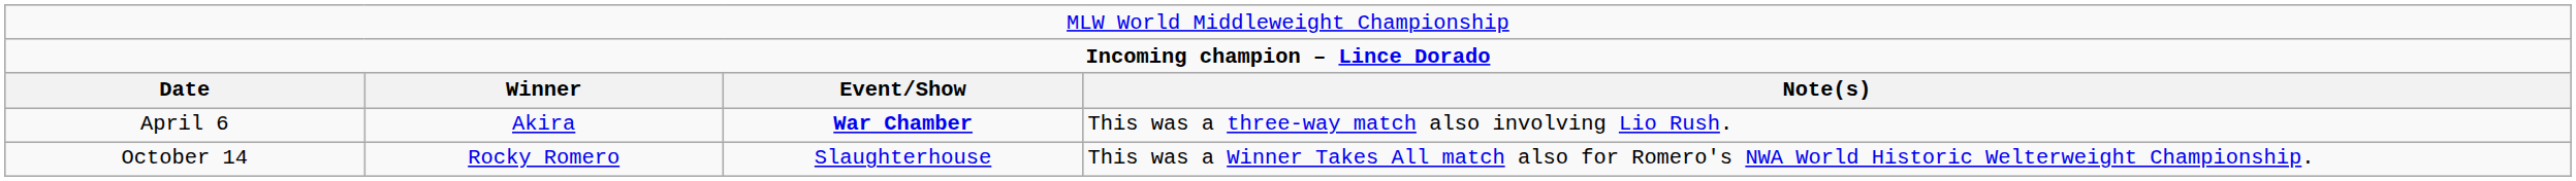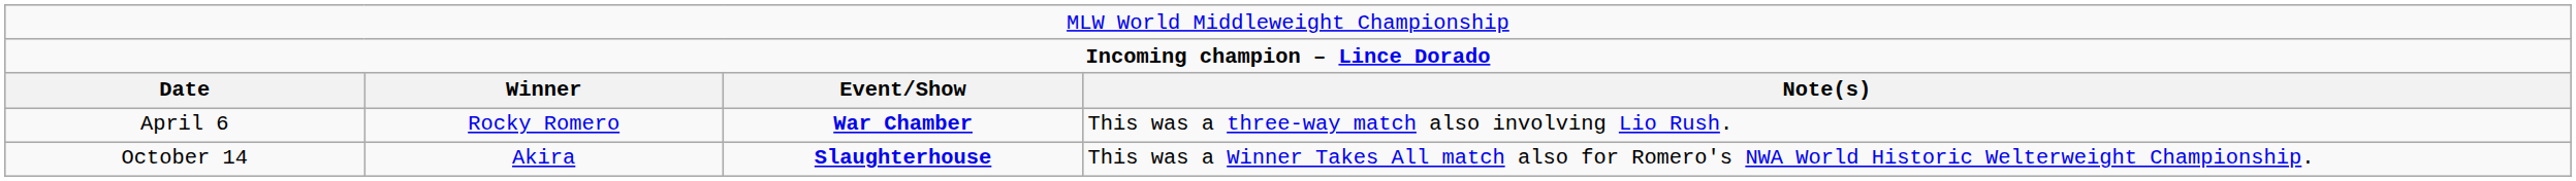April 6 | column 2: Akira -> Rocky Romero
October 14 | column 2: Rocky Romero -> Akira
October 14 | column 3: normal -> bold
